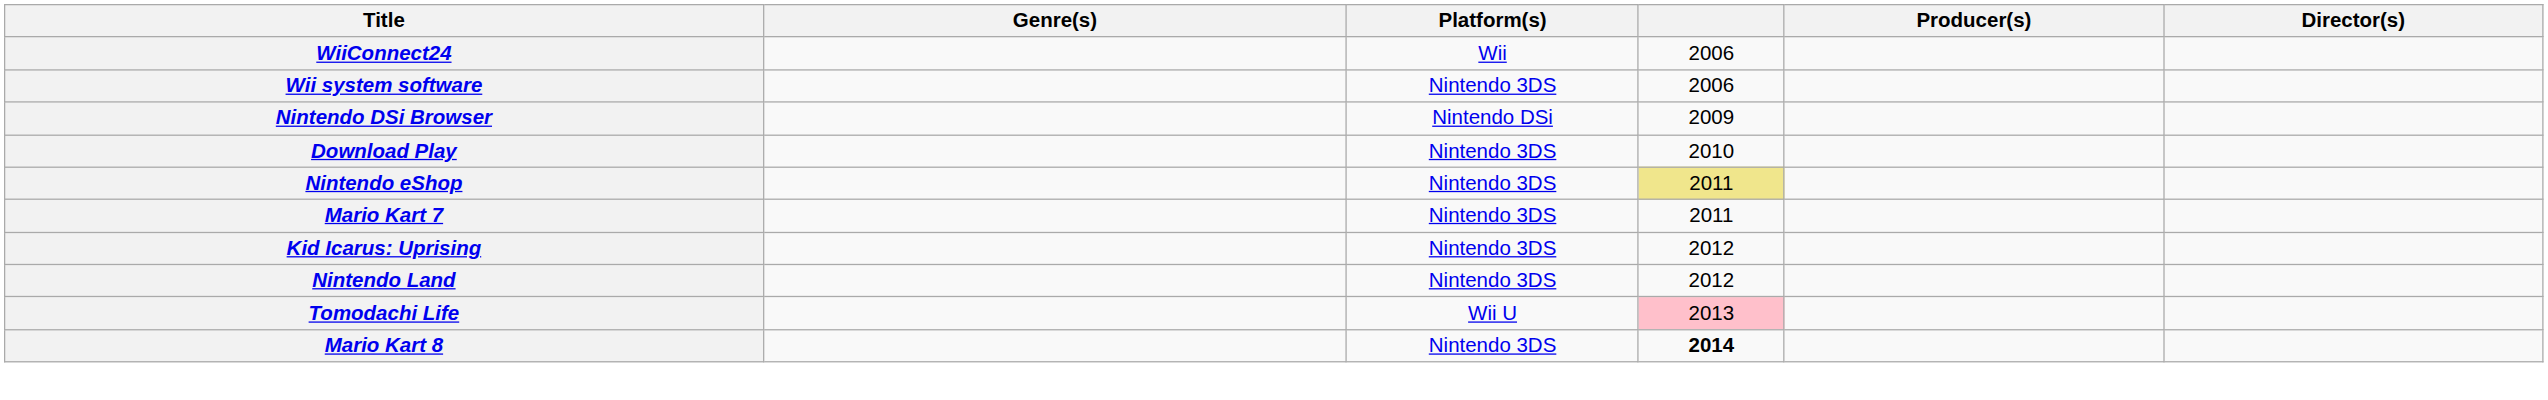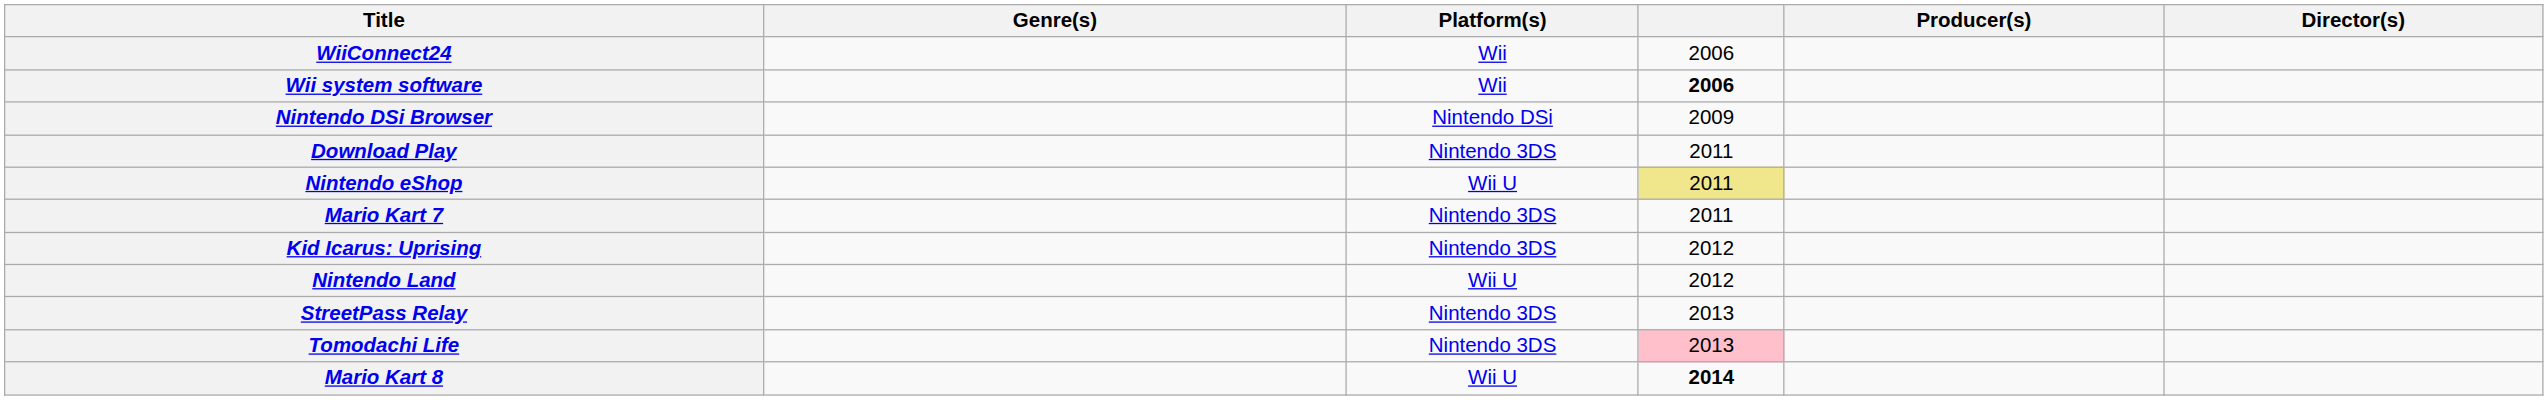Wii system software | Platform(s): Nintendo 3DS -> Wii
Wii system software | column 4: normal -> bold
Download Play | column 4: 2010 -> 2011
Nintendo eShop | Platform(s): Nintendo 3DS -> Wii U
Nintendo Land | Platform(s): Nintendo 3DS -> Wii U
+ row: StreetPass Relay | Nintendo 3DS | 2013
Tomodachi Life | Platform(s): Wii U -> Nintendo 3DS
Mario Kart 8 | Platform(s): Nintendo 3DS -> Wii U
